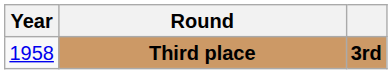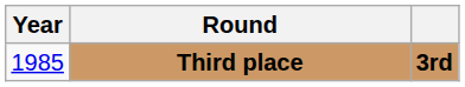Third place | Year: 1958 -> 1985
